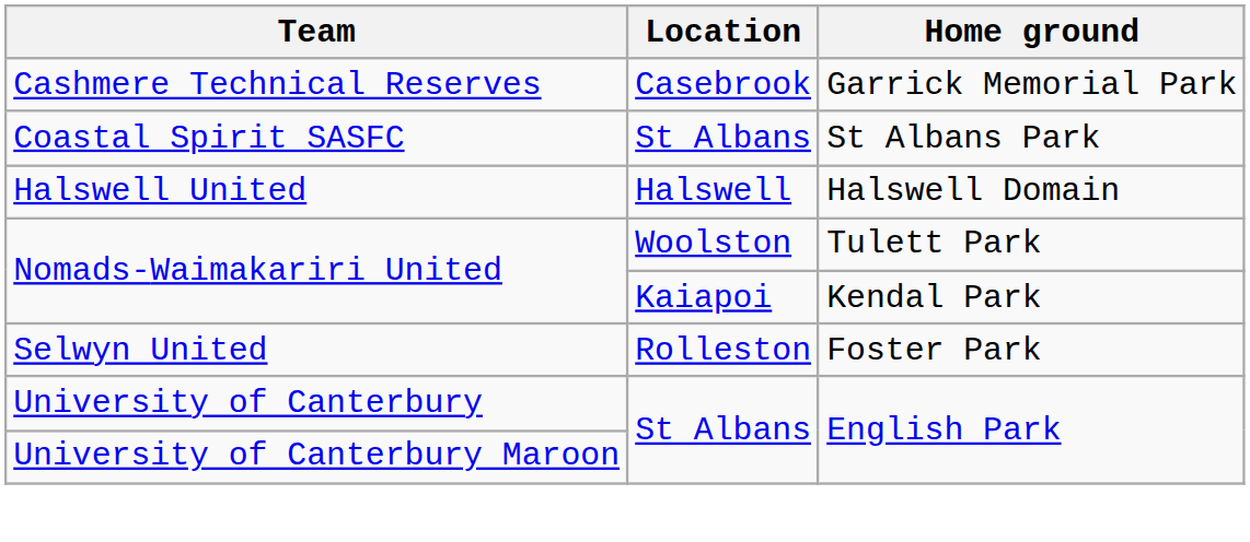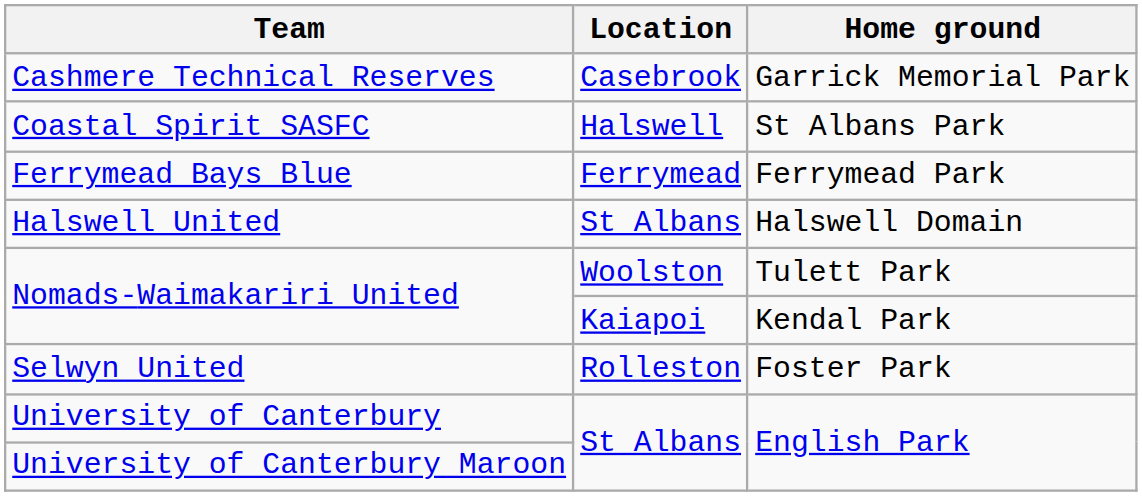Coastal Spirit SASFC | Location: St Albans -> Halswell
+ row: Ferrymead Bays Blue | Ferrymead | Ferrymead Park
Halswell United | Location: Halswell -> St Albans
